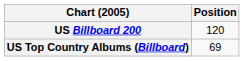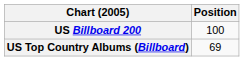US Billboard 200 | Position: 120 -> 100
